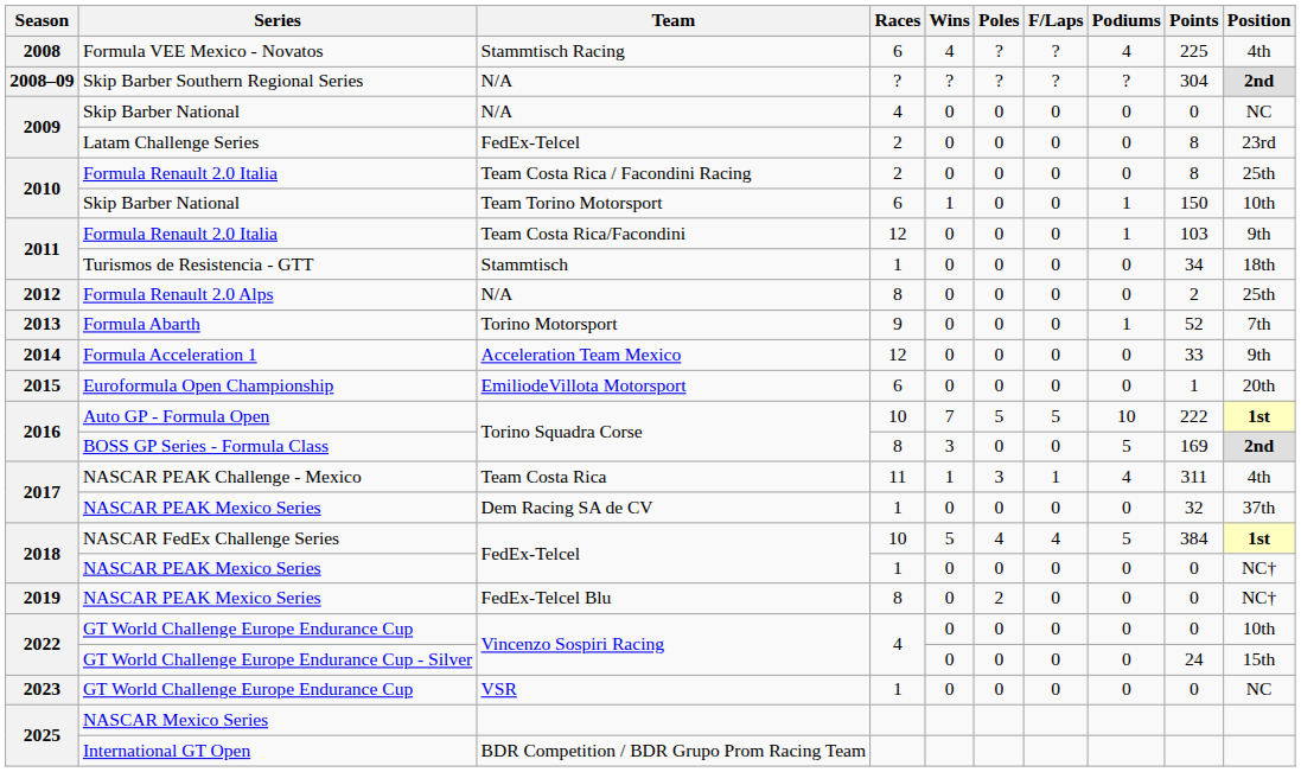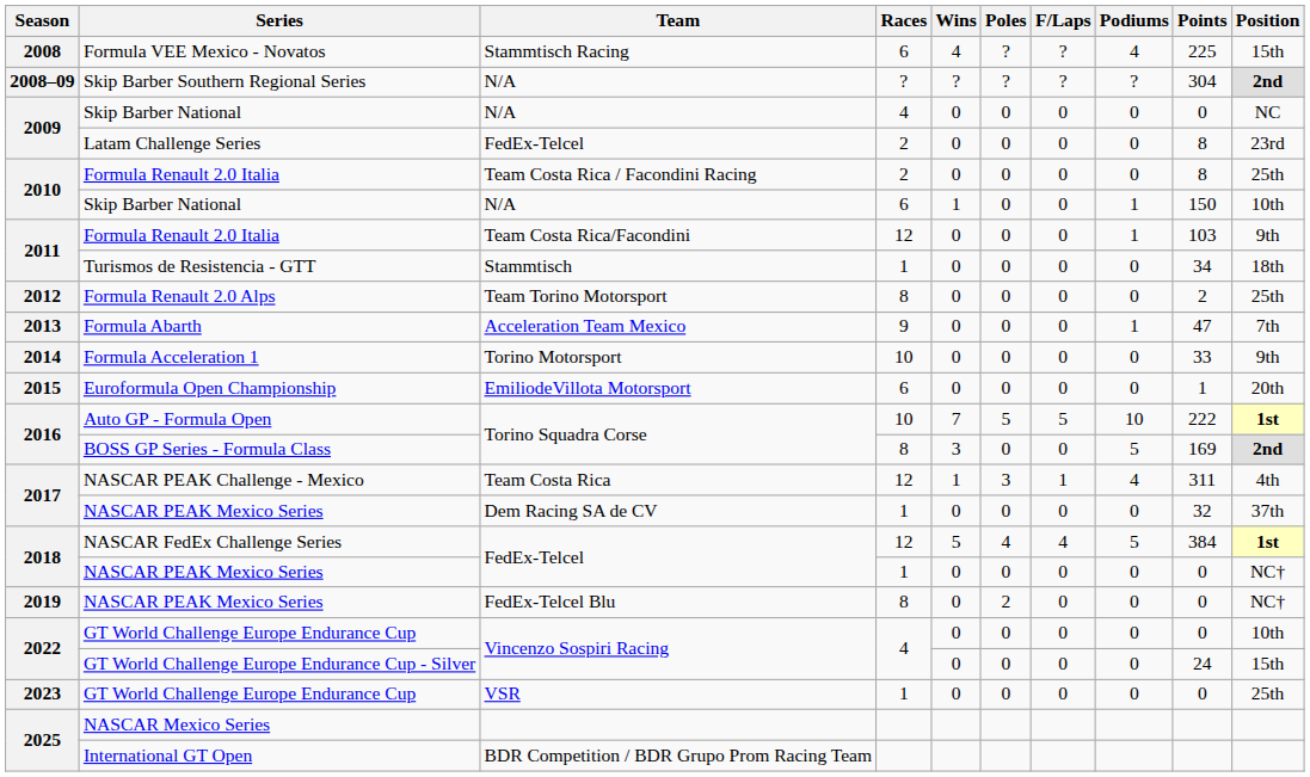Formula VEE Mexico - Novatos | Position: 4th -> 15th
2010 / Skip Barber National | Team: Team Torino Motorsport -> N/A
Formula Renault 2.0 Alps | Team: N/A -> Team Torino Motorsport
Formula Abarth | Team: Torino Motorsport -> Acceleration Team Mexico
Formula Abarth | Points: 52 -> 47
Formula Acceleration 1 | Team: Acceleration Team Mexico -> Torino Motorsport
Formula Acceleration 1 | Races: 12 -> 10
NASCAR PEAK Challenge - Mexico | Races: 11 -> 12
NASCAR FedEx Challenge Series | Races: 10 -> 12
2023 / GT World Challenge Europe Endurance Cup | Position: NC -> 25th
